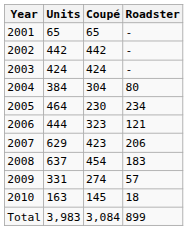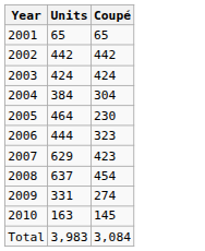- column: Roadster | - | - | - | 80 | 234 | 121 | 206 | 183 | 57 | 18 | 899
